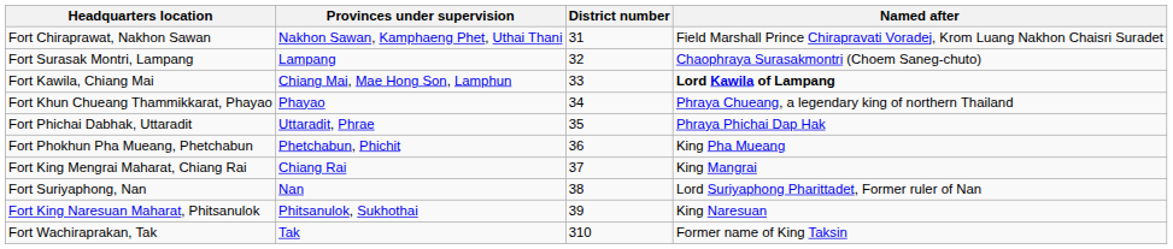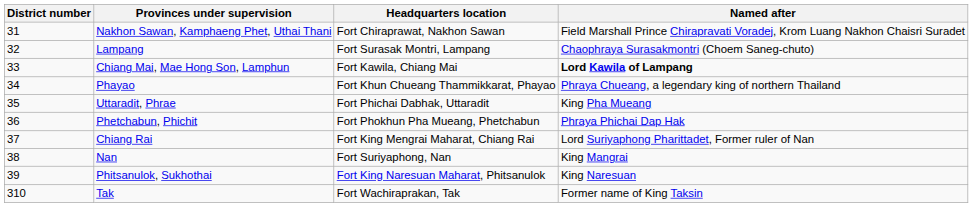columns swapped: District number <-> Headquarters location
Uttaradit, Phrae | Named after: Phraya Phichai Dap Hak -> King Pha Mueang
Phetchabun, Phichit | Named after: King Pha Mueang -> Phraya Phichai Dap Hak
Chiang Rai | Named after: King Mangrai -> Lord Suriyaphong Pharittadet, Former ruler of Nan
Nan | Named after: Lord Suriyaphong Pharittadet, Former ruler of Nan -> King Mangrai
